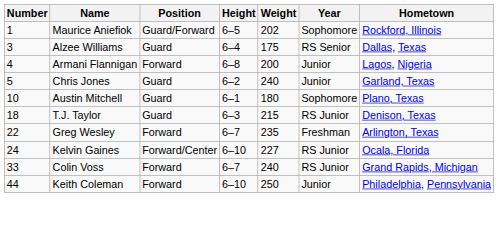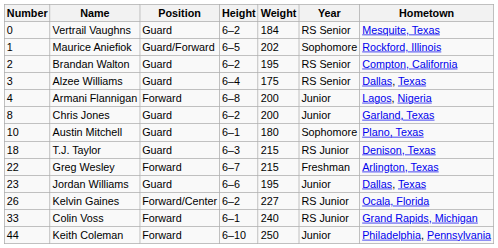+ row: 0 | Vertrail Vaughns | Guard | 6–2 | 184 | RS Senior | Mesquite, Texas
+ row: 2 | Brandan Walton | Guard | 6–2 | 195 | RS Senior | Compton, California
Chris Jones | Number: 5 -> 8
Chris Jones | Weight: 240 -> 200
Greg Wesley | Weight: 235 -> 215
+ row: 23 | Jordan Williams | Guard | 6–6 | 195 | Junior | Dallas, Texas
Kelvin Gaines | Number: 24 -> 26
Kelvin Gaines | Height: 6–10 -> 6–2
Colin Voss | Height: 6–7 -> 6–1
